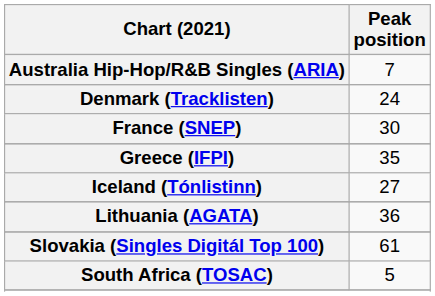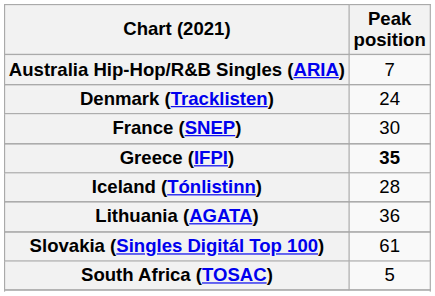Greece (IFPI) | Peak position: normal -> bold
Iceland (Tónlistinn) | Peak position: 27 -> 28
